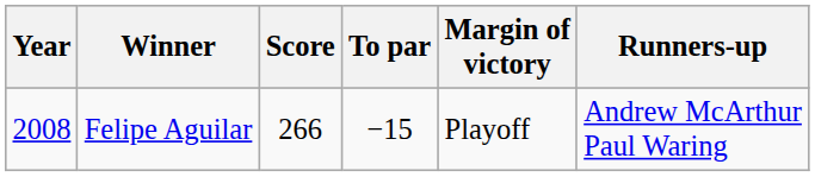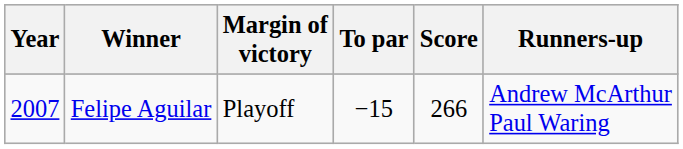columns swapped: Score <-> Margin of victory
Felipe Aguilar | Year: 2008 -> 2007
